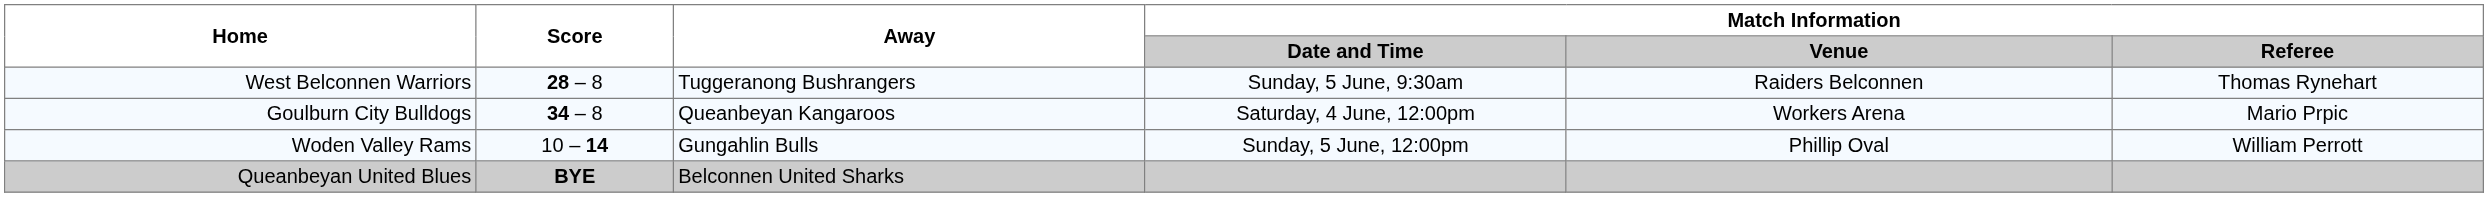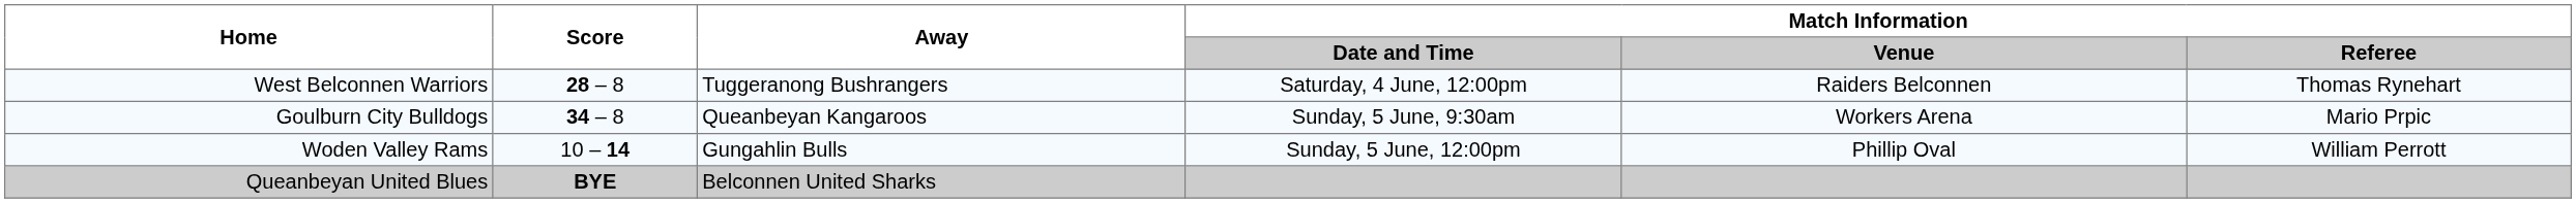West Belconnen Warriors | Match Information / Date and Time: Sunday, 5 June, 9:30am -> Saturday, 4 June, 12:00pm
Goulburn City Bulldogs | Match Information / Date and Time: Saturday, 4 June, 12:00pm -> Sunday, 5 June, 9:30am
